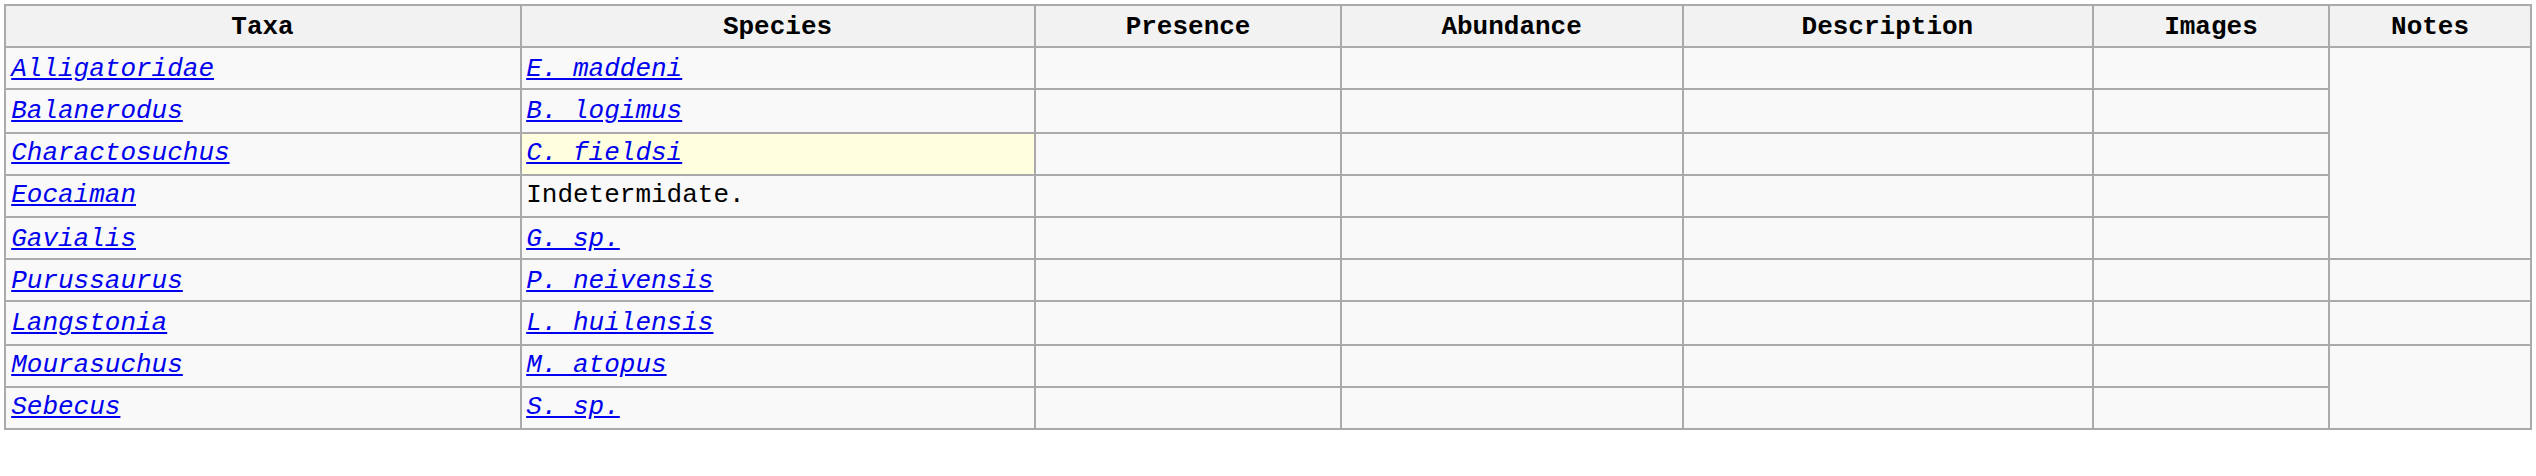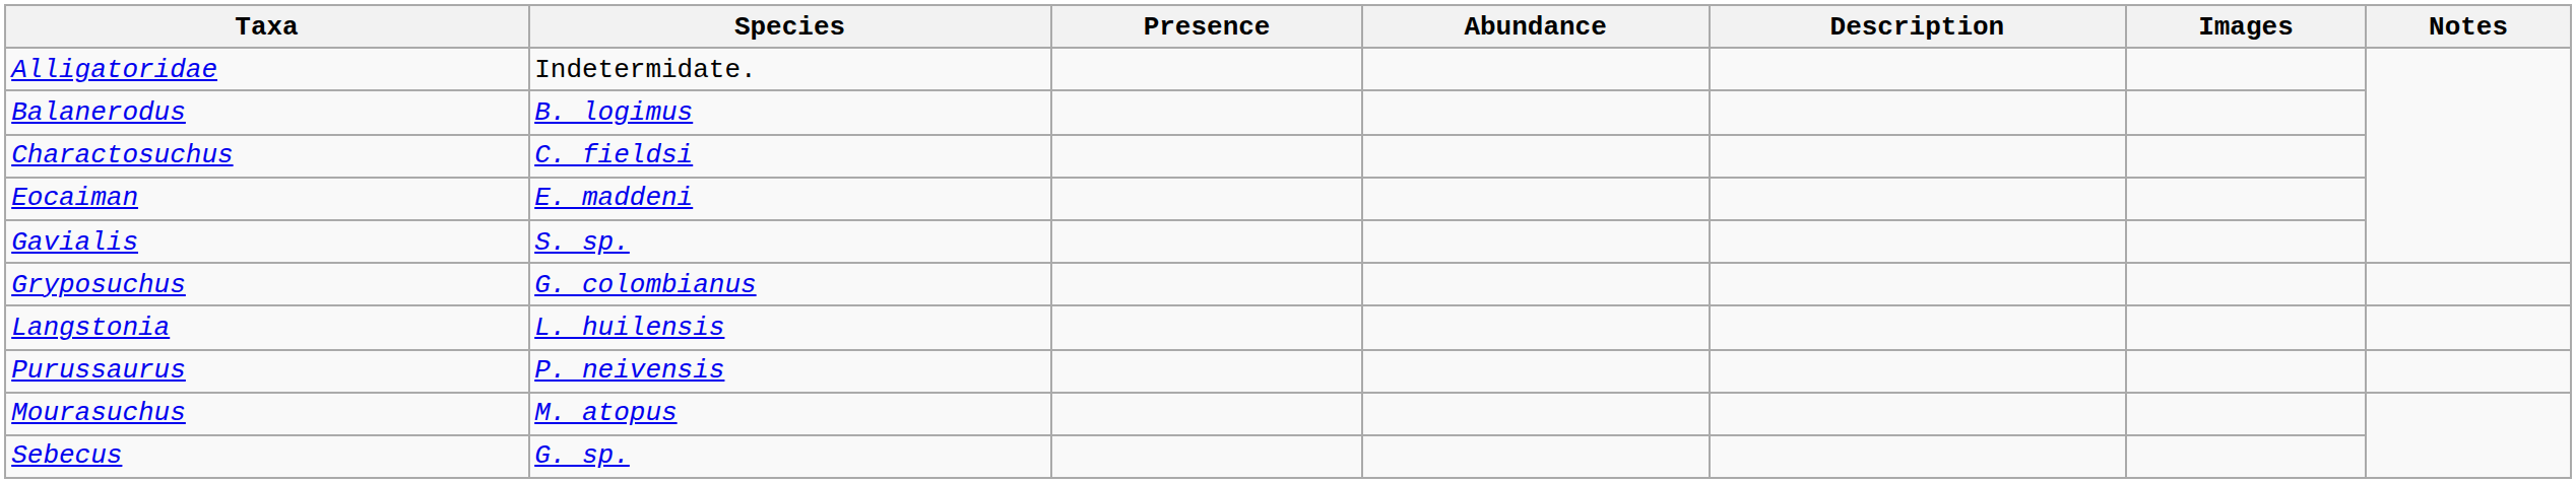Alligatoridae | Species: E. maddeni -> Indetermidate.
Charactosuchus | Species: lightyellow background -> no background
Eocaiman | Species: Indetermidate. -> E. maddeni
Gavialis | Species: G. sp. -> S. sp.
+ row: Gryposuchus | G. colombianus
rows swapped: Langstonia <-> Purussaurus
Sebecus | Species: S. sp. -> G. sp.
